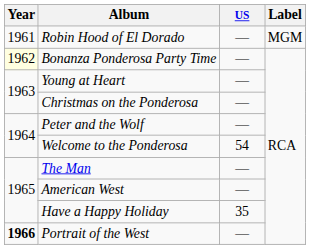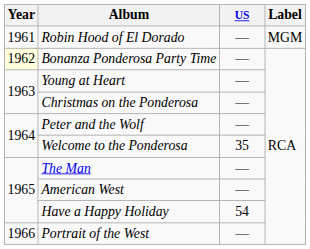Welcome to the Ponderosa | US: 54 -> 35
Have a Happy Holiday | US: 35 -> 54
Portrait of the West | Year: bold -> normal
